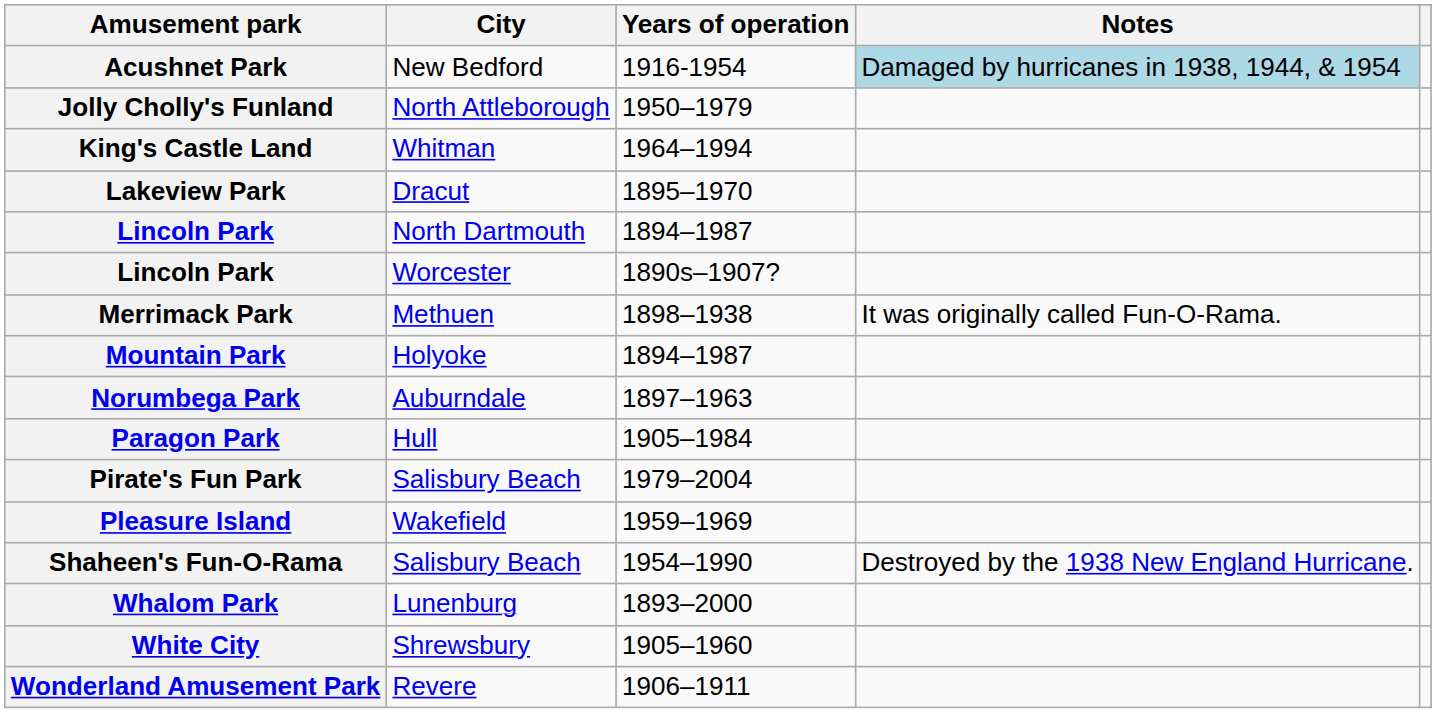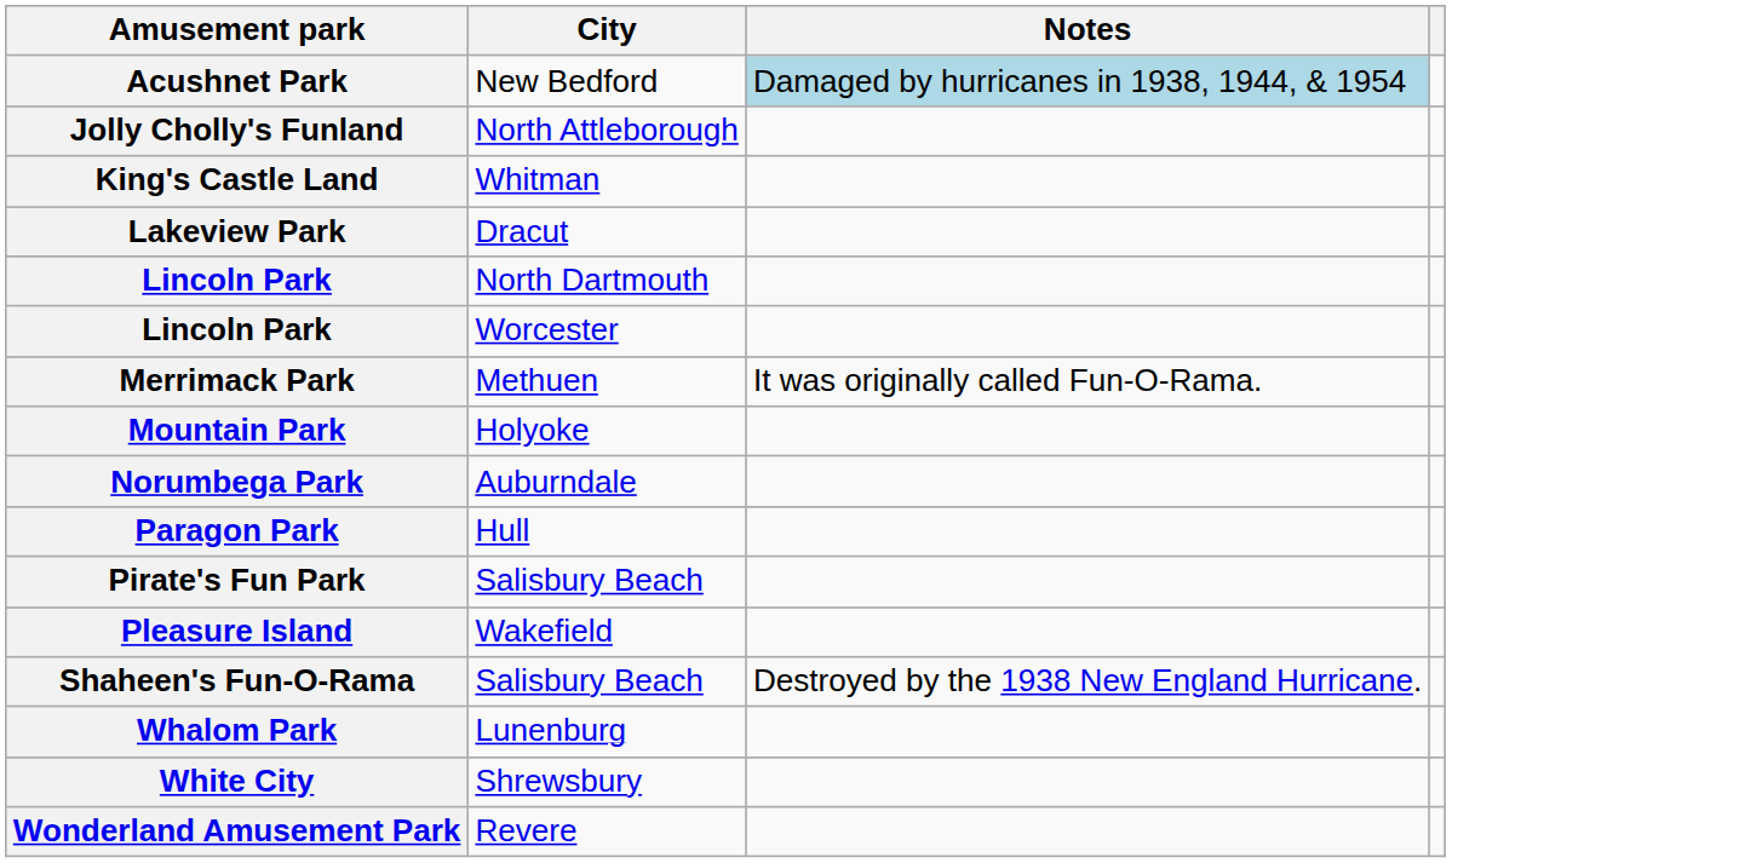- column: Years of operation | 1916-1954 | 1950–1979 | 1964–1994 | 1895–1970 | 1894–1987 | 1890s–1907? | 1898–1938 | 1894–1987 | 1897–1963 | 1905–1984 | 1979–2004 | 1959–1969 | 1954–1990 | 1893–2000 | 1905–1960 | 1906–1911
